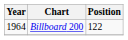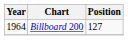Billboard 200 | Position: 122 -> 127
